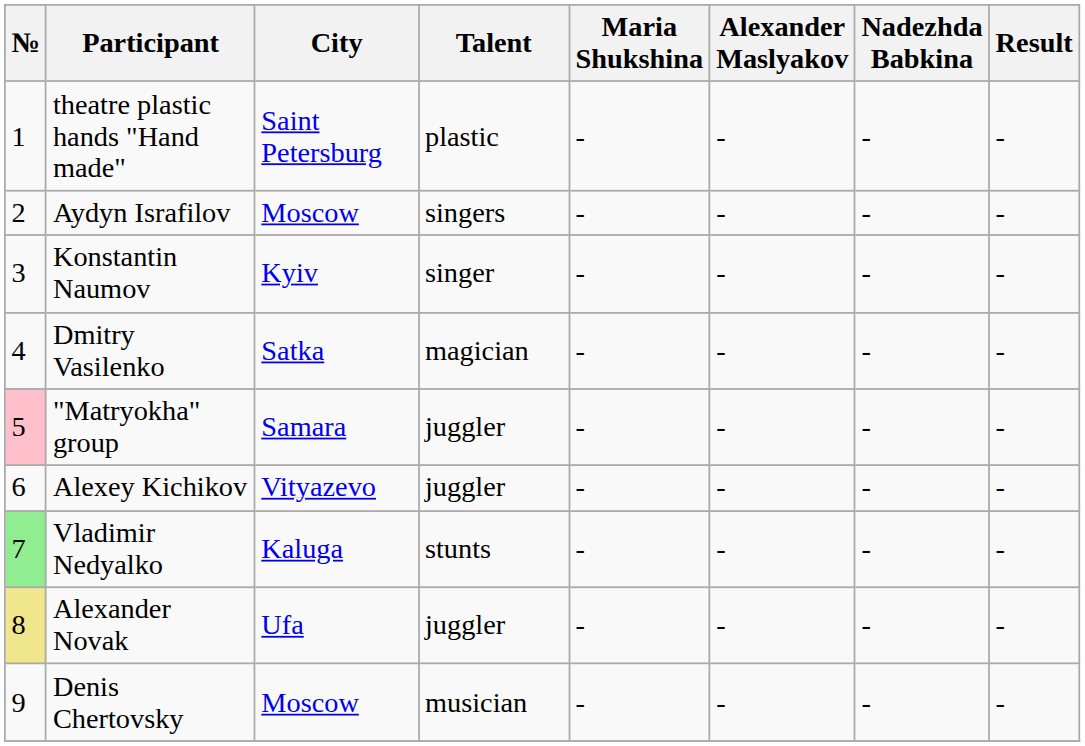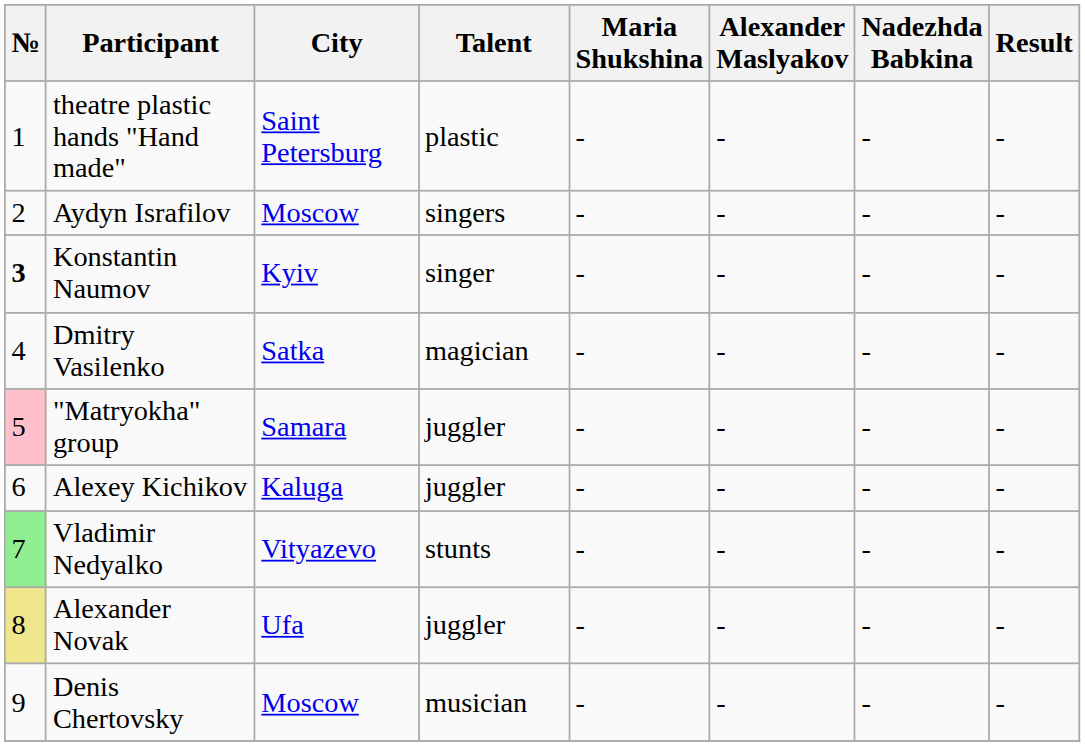Konstantin Naumov | №: normal -> bold
Alexey Kichikov | City: Vityazevo -> Kaluga
Vladimir Nedyalko | City: Kaluga -> Vityazevo
